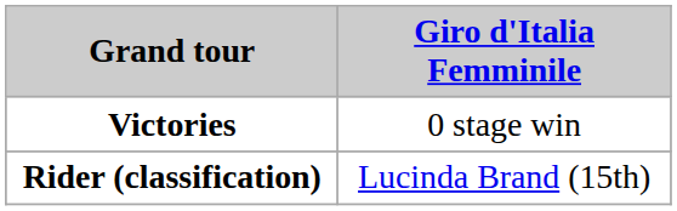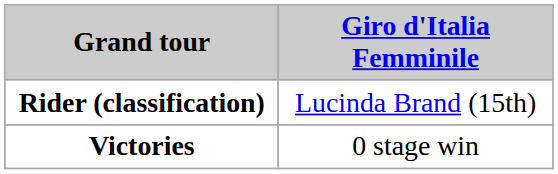rows swapped: Rider (classification) <-> Victories
